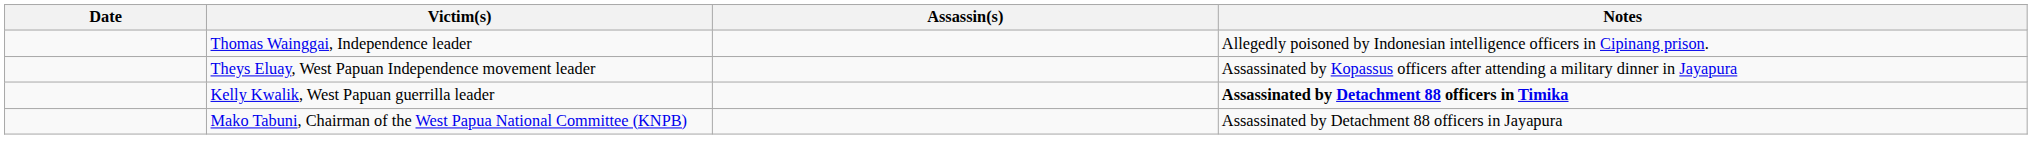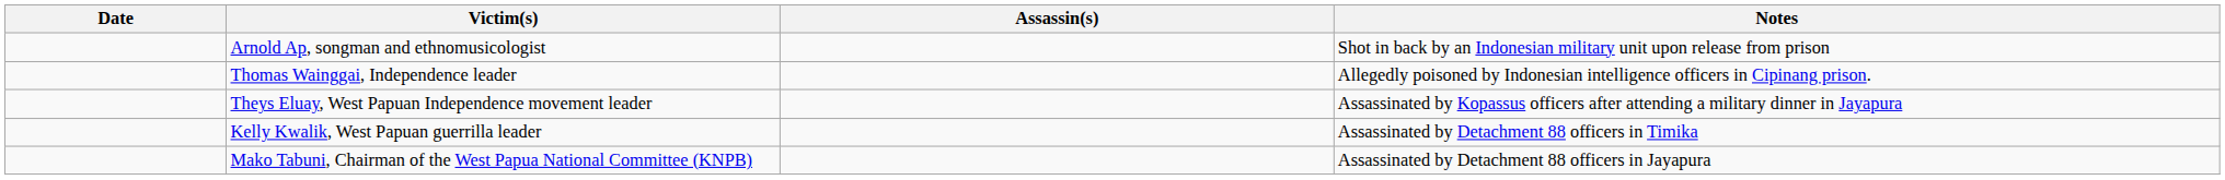+ row: Arnold Ap, songman and ethnomusicologist | Shot in back by an Indonesian military unit upon release from prison
Kelly Kwalik, West Papuan guerrilla leader | Notes: bold -> normal
